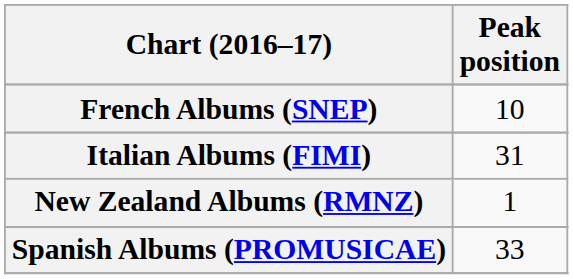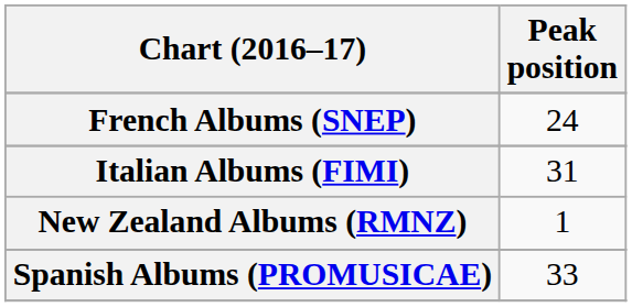French Albums (SNEP) | Peak position: 10 -> 24
